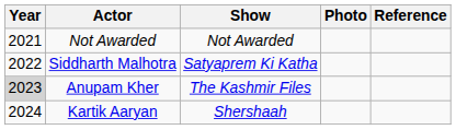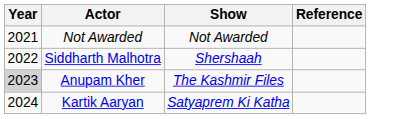- column: Photo
Siddharth Malhotra | Show: Satyaprem Ki Katha -> Shershaah
Kartik Aaryan | Show: Shershaah -> Satyaprem Ki Katha
